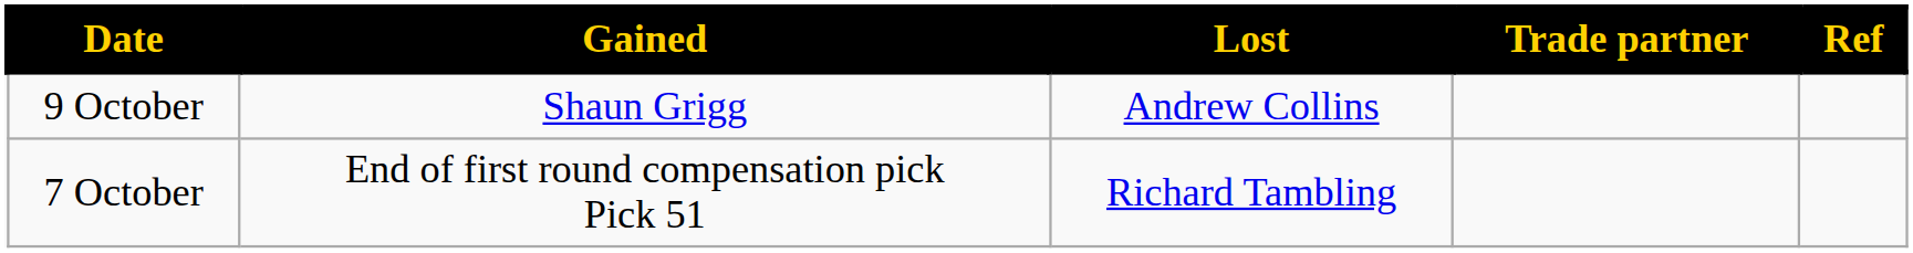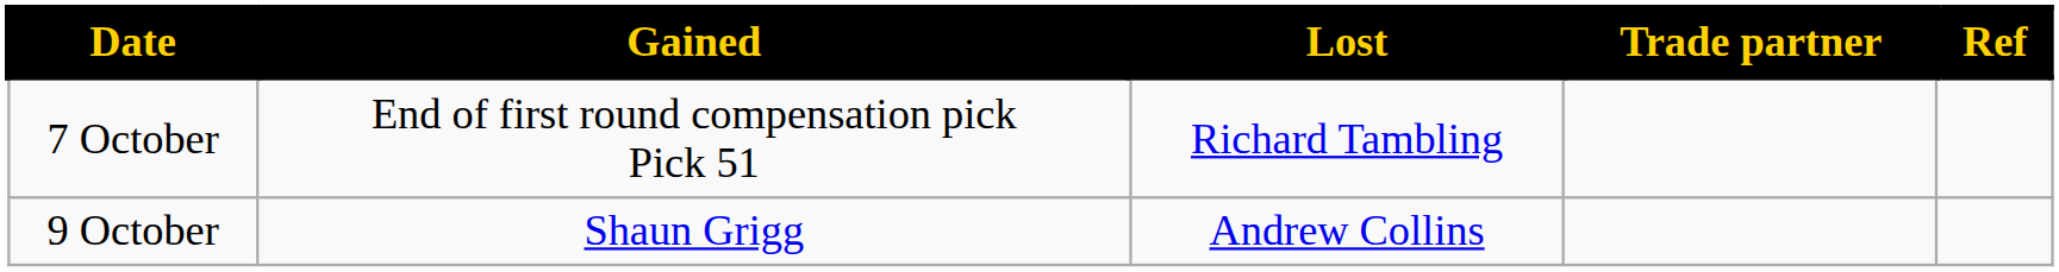rows swapped: 7 October <-> 9 October
